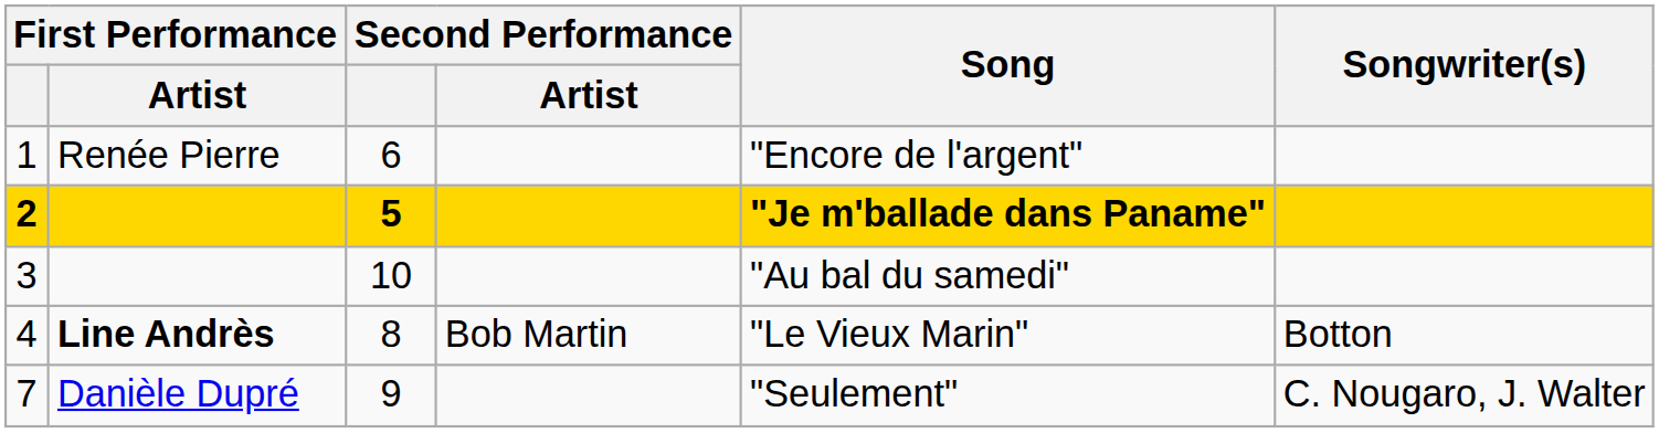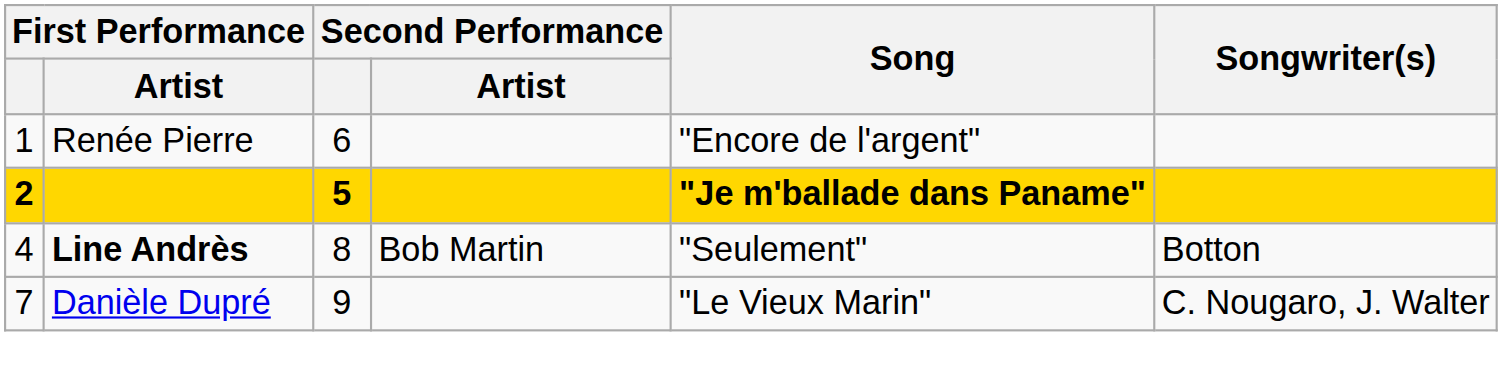- row: 3 | 10 | "Au bal du samedi"
4 | Song: "Le Vieux Marin" -> "Seulement"
7 | Song: "Seulement" -> "Le Vieux Marin"
